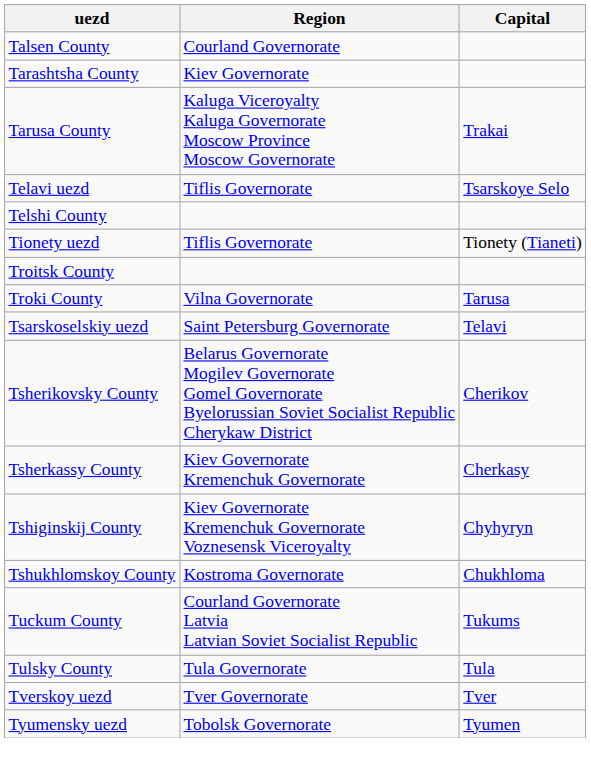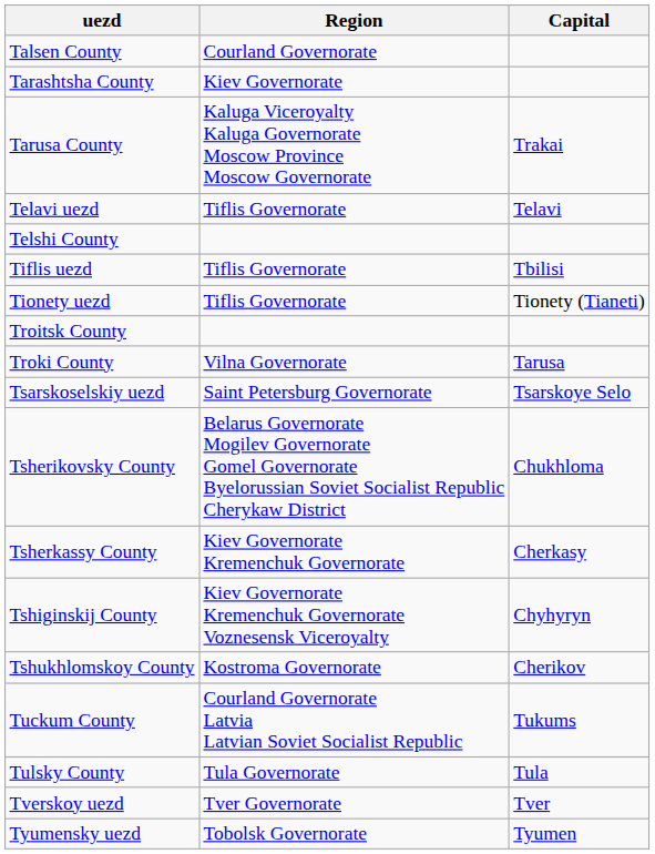Telavi uezd | Capital: Tsarskoye Selo -> Telavi
+ row: Tiflis uezd | Tiflis Governorate | Tbilisi
Tsarskoselskiy uezd | Capital: Telavi -> Tsarskoye Selo
Tsherikovsky County | Capital: Cherikov -> Chukhloma
Tshukhlomskoy County | Capital: Chukhloma -> Cherikov
